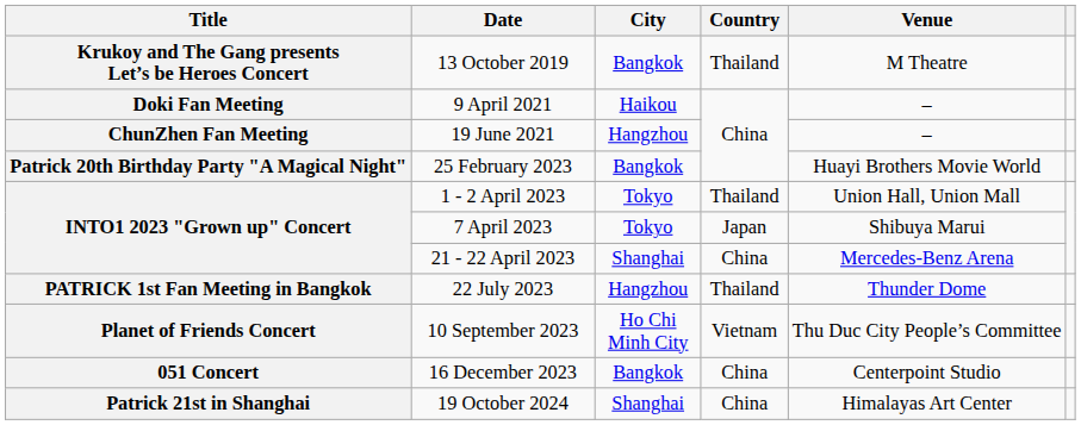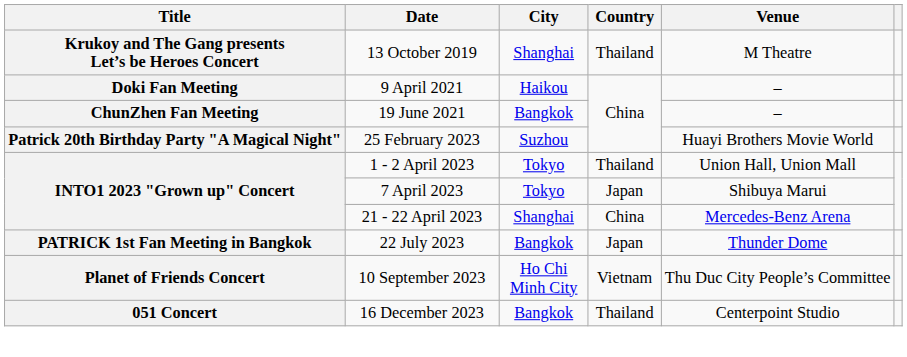13 October 2019 | City: Bangkok -> Shanghai
19 June 2021 | City: Hangzhou -> Bangkok
25 February 2023 | City: Bangkok -> Suzhou
22 July 2023 | City: Hangzhou -> Bangkok
22 July 2023 | Country: Thailand -> Japan
16 December 2023 | Country: China -> Thailand
- row: Patrick 21st in Shanghai | 19 October 2024 | Shanghai | China | Himalayas Art Center
